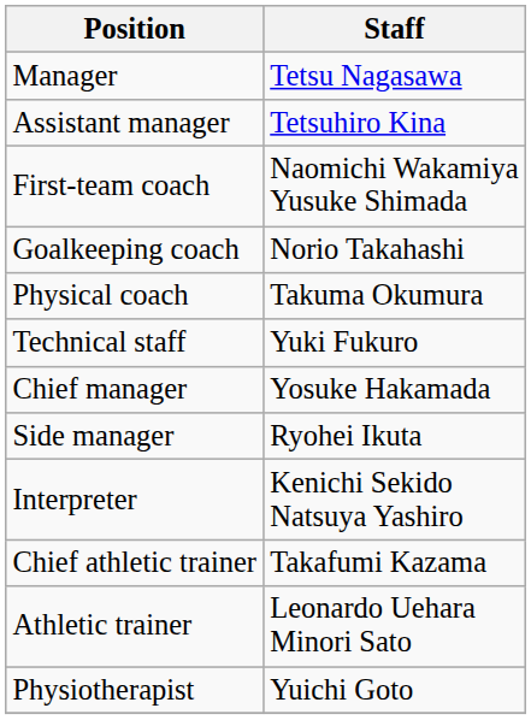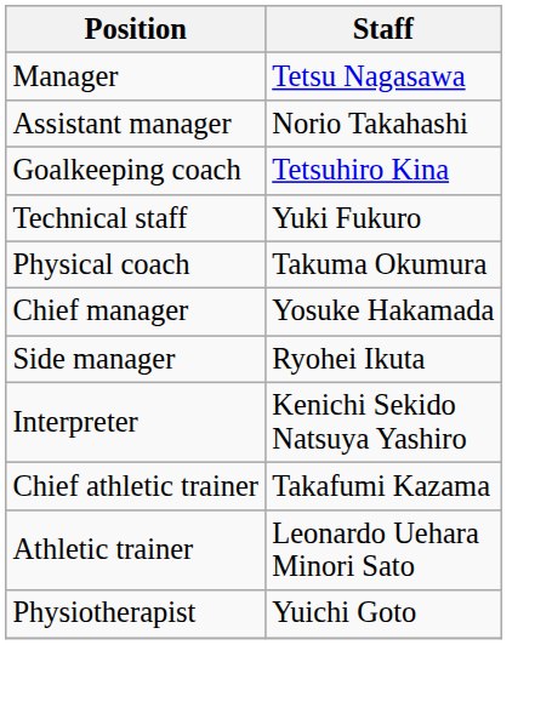Assistant manager | Staff: Tetsuhiro Kina -> Norio Takahashi
- row: First-team coach | Naomichi Wakamiya Yusuke Shimada
Goalkeeping coach | Staff: Norio Takahashi -> Tetsuhiro Kina
rows swapped: Physical coach <-> Technical staff
